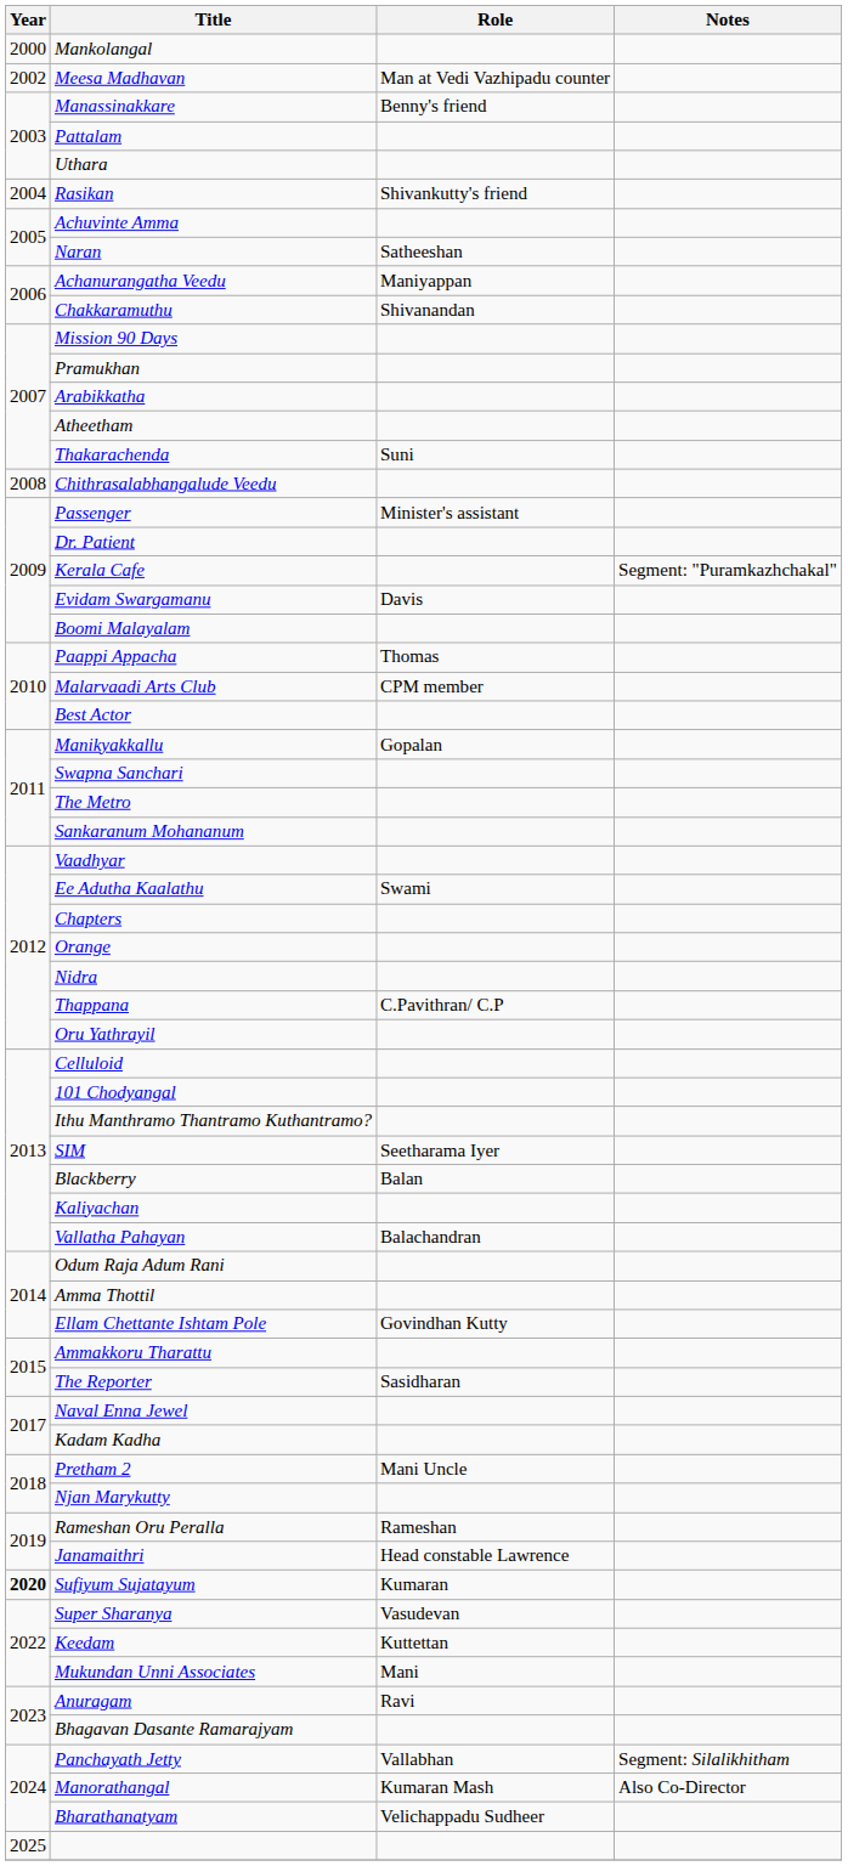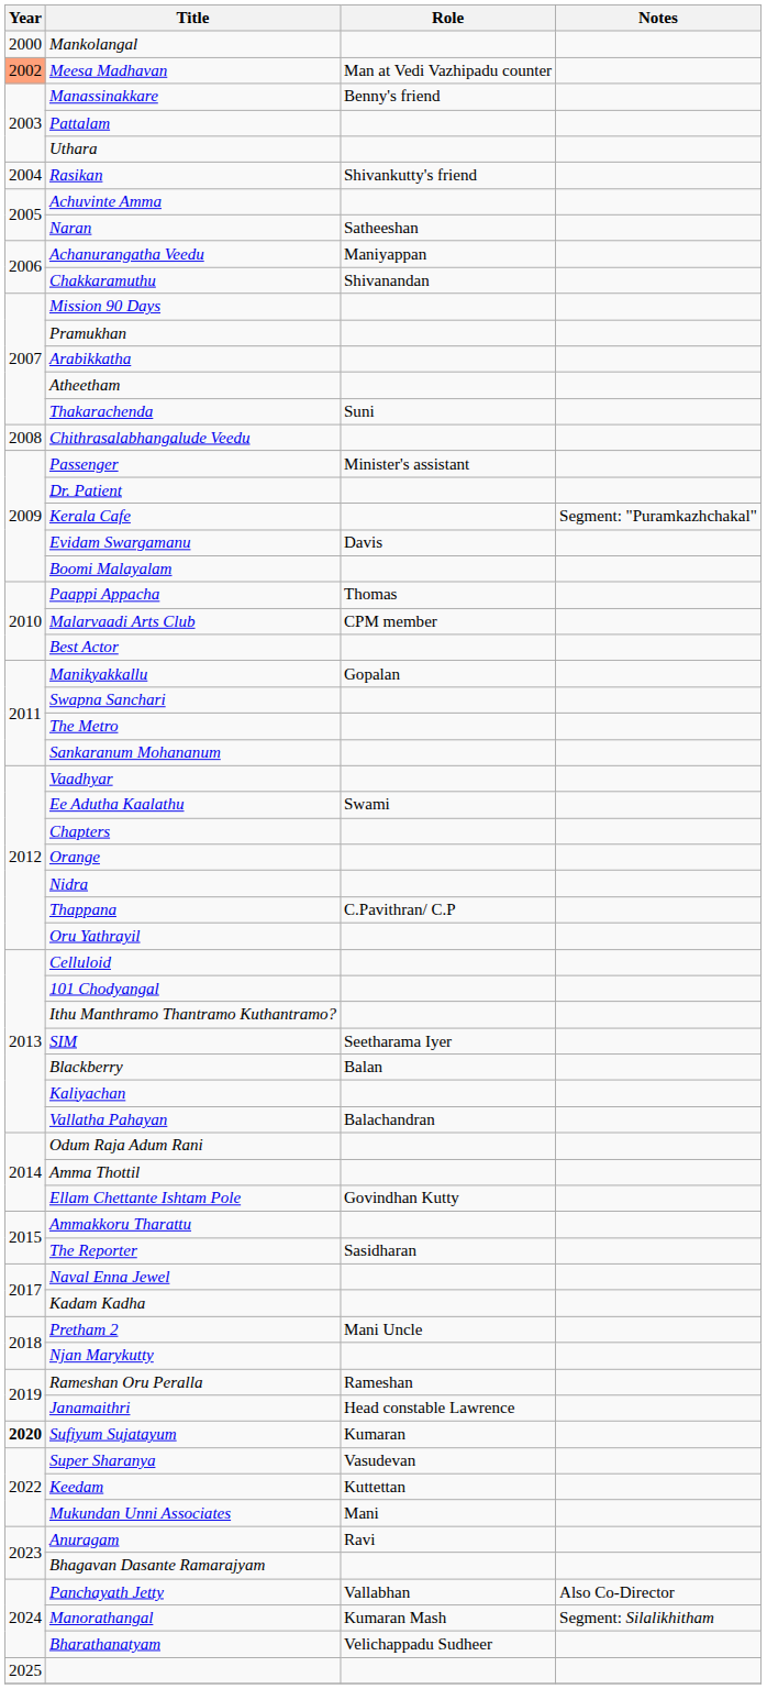Meesa Madhavan | Year: no background -> lightsalmon background
Panchayath Jetty | Notes: Segment: Silalikhitham -> Also Co-Director
Manorathangal | Notes: Also Co-Director -> Segment: Silalikhitham
